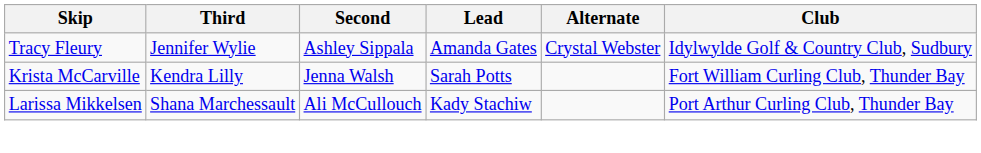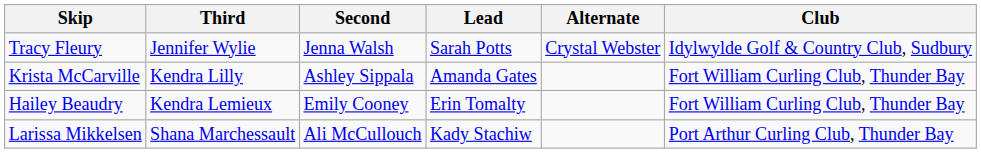Tracy Fleury | Second: Ashley Sippala -> Jenna Walsh
Tracy Fleury | Lead: Amanda Gates -> Sarah Potts
Krista McCarville | Second: Jenna Walsh -> Ashley Sippala
Krista McCarville | Lead: Sarah Potts -> Amanda Gates
+ row: Hailey Beaudry | Kendra Lemieux | Emily Cooney | Erin Tomalty | Fort William Curling Club, Thunder Bay
